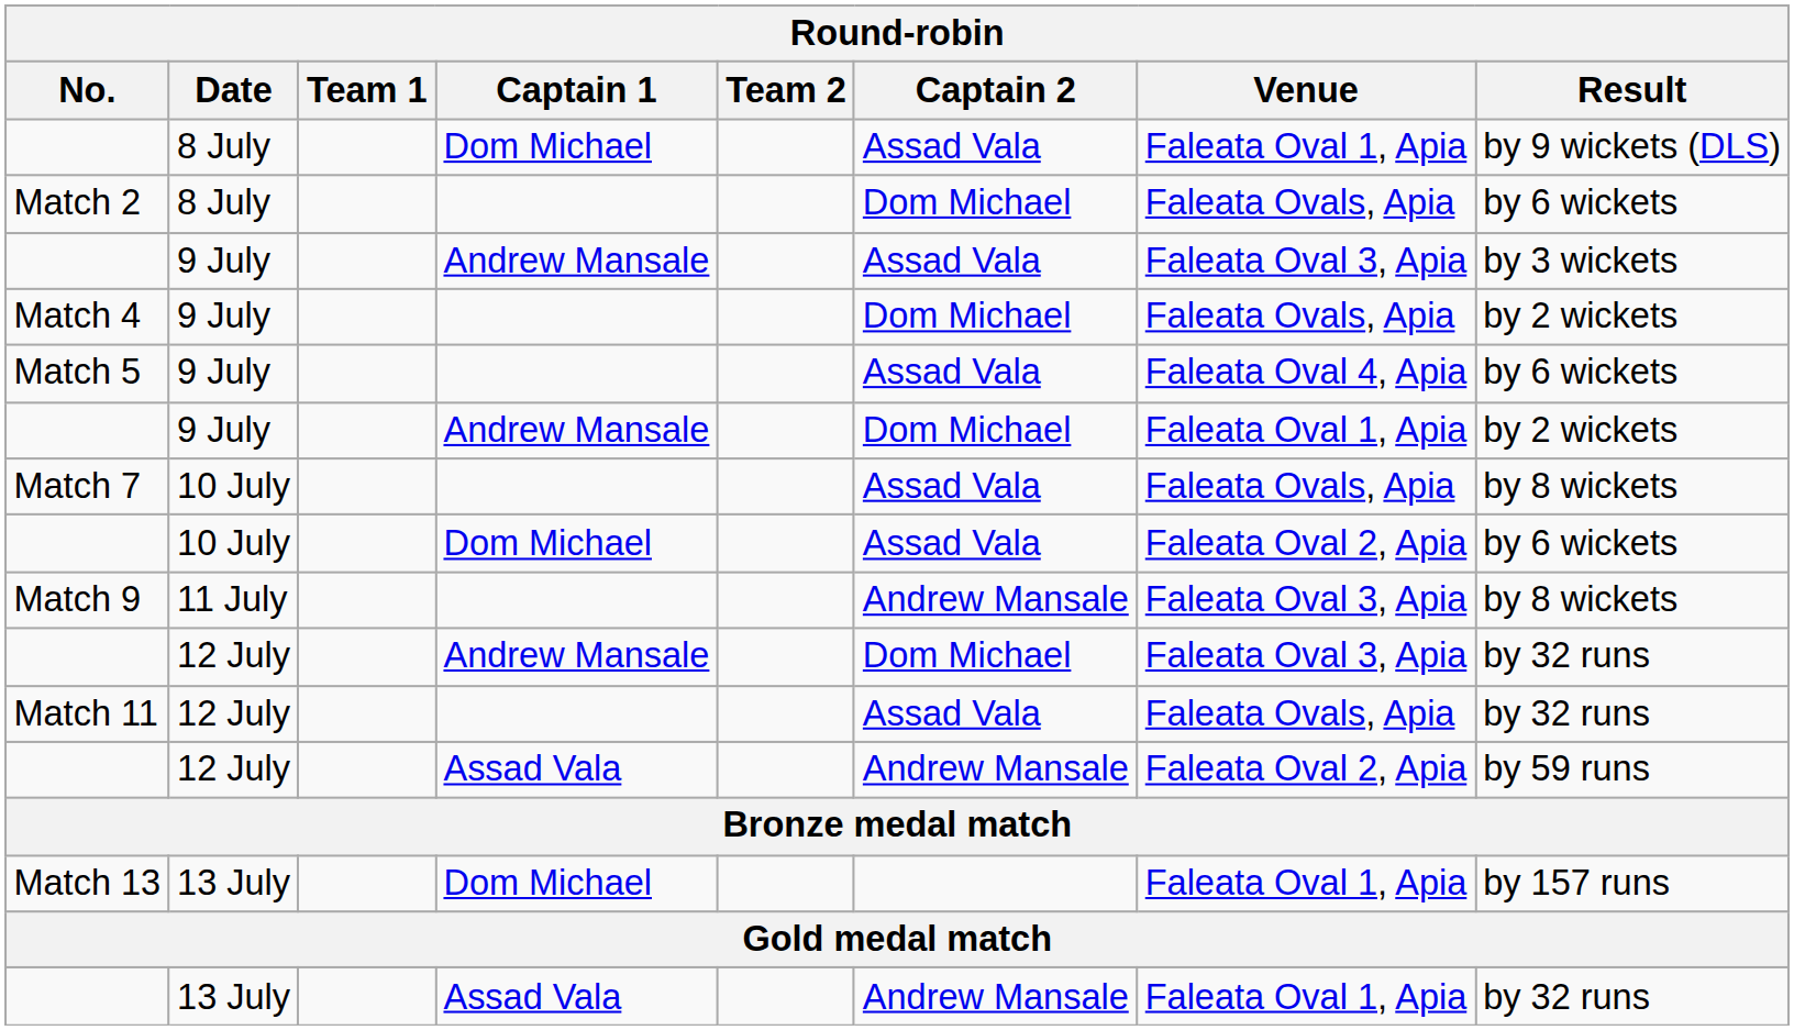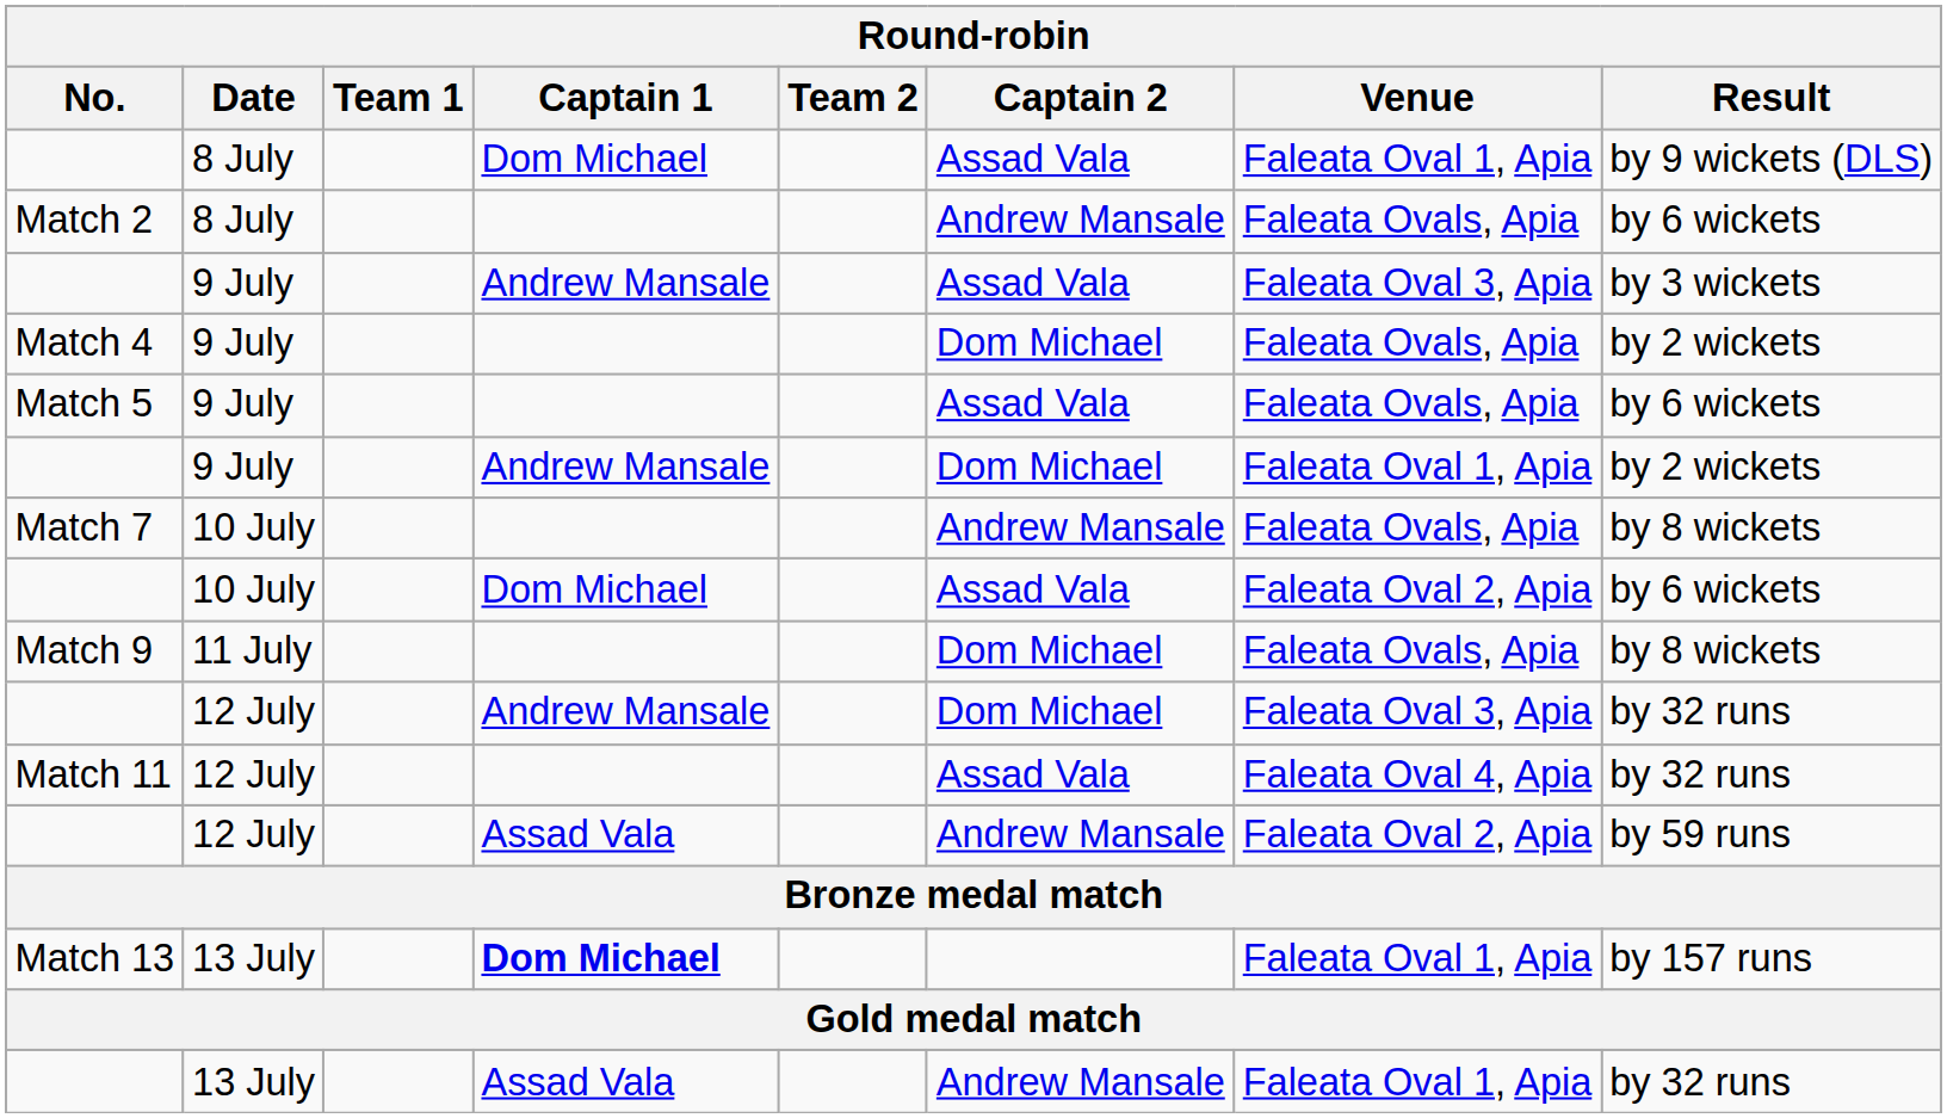Match 2 | Captain 2: Dom Michael -> Andrew Mansale
Match 5 | Venue: Faleata Oval 4, Apia -> Faleata Ovals, Apia
Match 7 | Captain 2: Assad Vala -> Andrew Mansale
Match 9 | Captain 2: Andrew Mansale -> Dom Michael
Match 9 | Venue: Faleata Oval 3, Apia -> Faleata Ovals, Apia
Match 11 | Venue: Faleata Ovals, Apia -> Faleata Oval 4, Apia
Match 13 | Captain 1: normal -> bold
